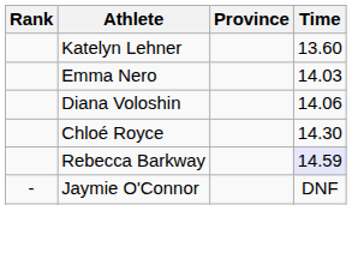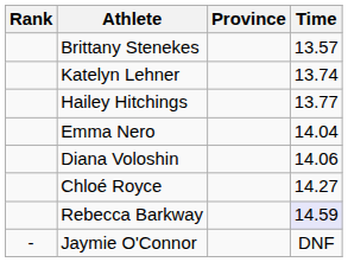+ row: Brittany Stenekes | 13.57
Katelyn Lehner | Time: 13.60 -> 13.74
+ row: Hailey Hitchings | 13.77
Emma Nero | Time: 14.03 -> 14.04
Chloé Royce | Time: 14.30 -> 14.27
